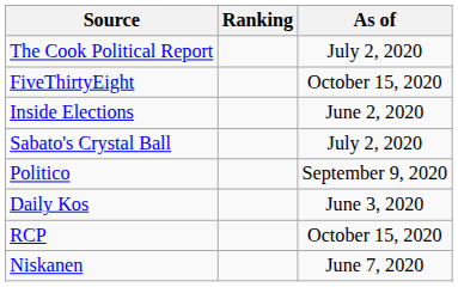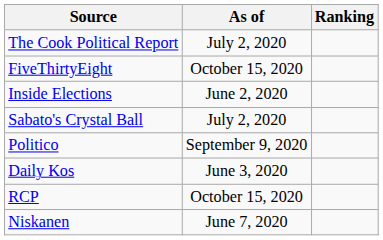columns swapped: Ranking <-> As of
